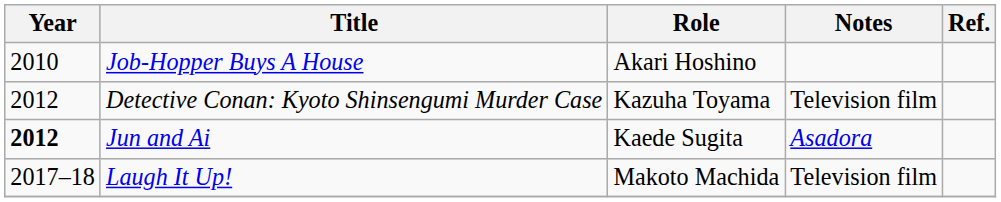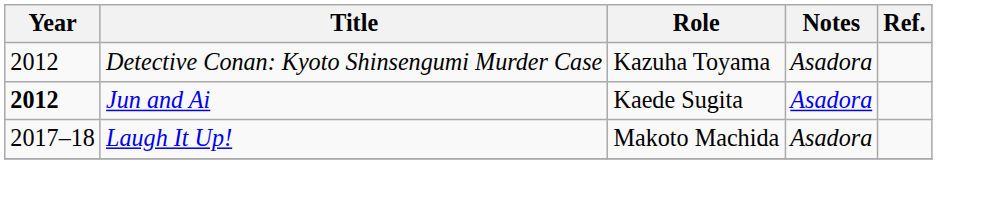- row: 2010 | Job-Hopper Buys A House | Akari Hoshino
Detective Conan: Kyoto Shinsengumi Murder Case | Notes: Television film -> Asadora
Laugh It Up! | Notes: Television film -> Asadora
